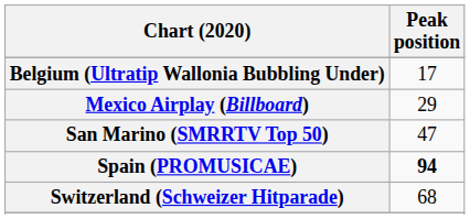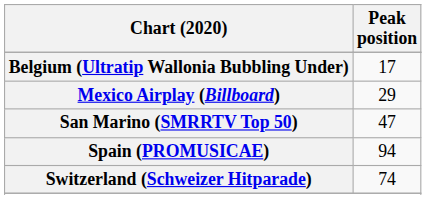Spain (PROMUSICAE) | Peak position: bold -> normal
Switzerland (Schweizer Hitparade) | Peak position: 68 -> 74
